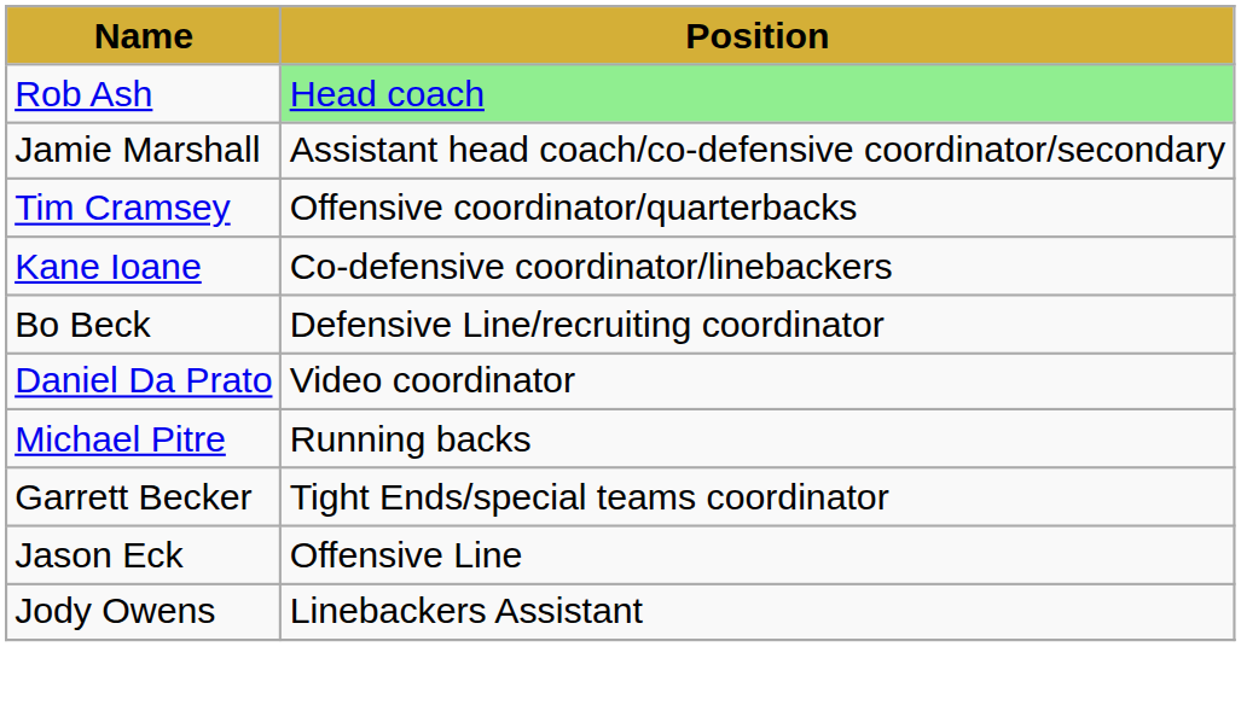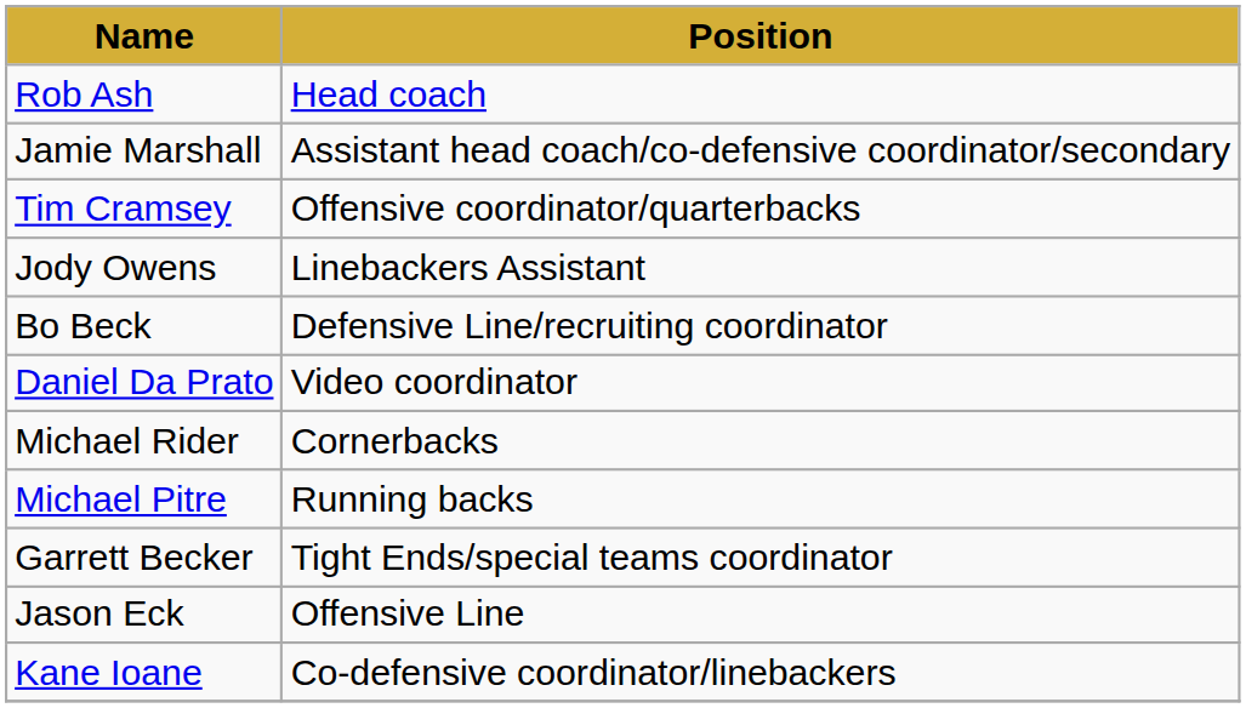Rob Ash | Position: lightgreen background -> no background
rows swapped: Kane Ioane <-> Jody Owens
+ row: Michael Rider | Cornerbacks
